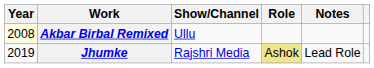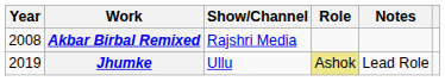Akbar Birbal Remixed | Year: lightyellow background -> no background
Akbar Birbal Remixed | Show/Channel: Ullu -> Rajshri Media
Jhumke | Show/Channel: Rajshri Media -> Ullu
